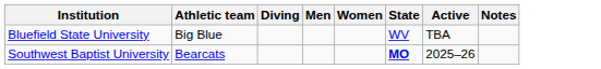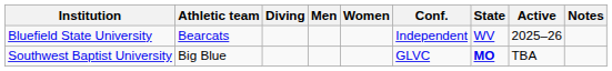+ column: Conf. | Independent | GLVC
Bluefield State University | Athletic team: Big Blue -> Bearcats
Bluefield State University | Active: TBA -> 2025–26
Southwest Baptist University | Athletic team: Bearcats -> Big Blue
Southwest Baptist University | Active: 2025–26 -> TBA
